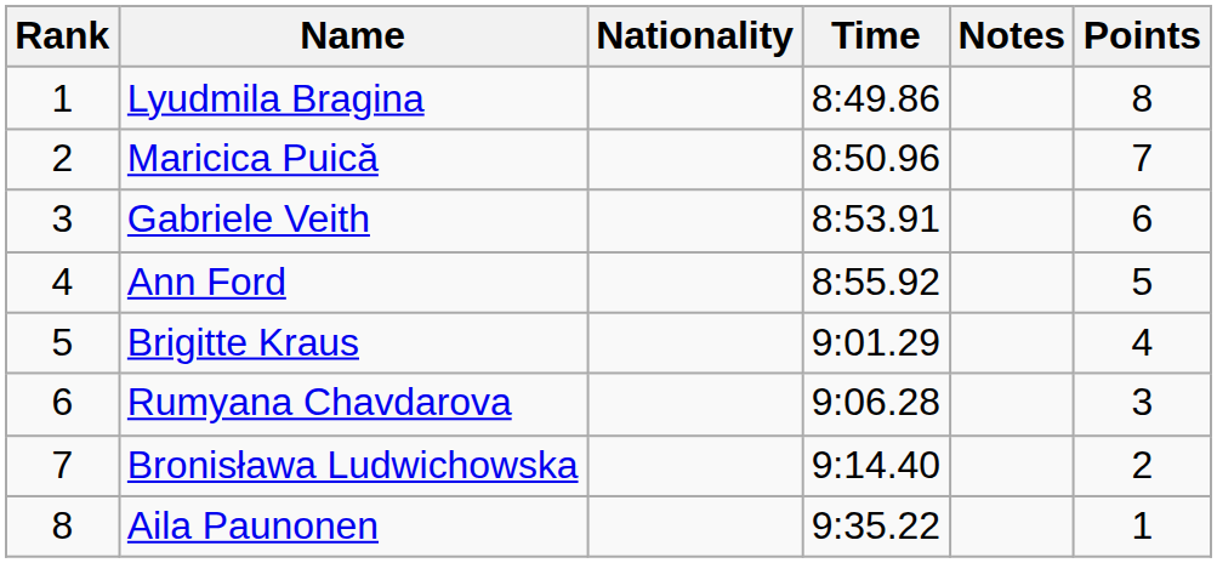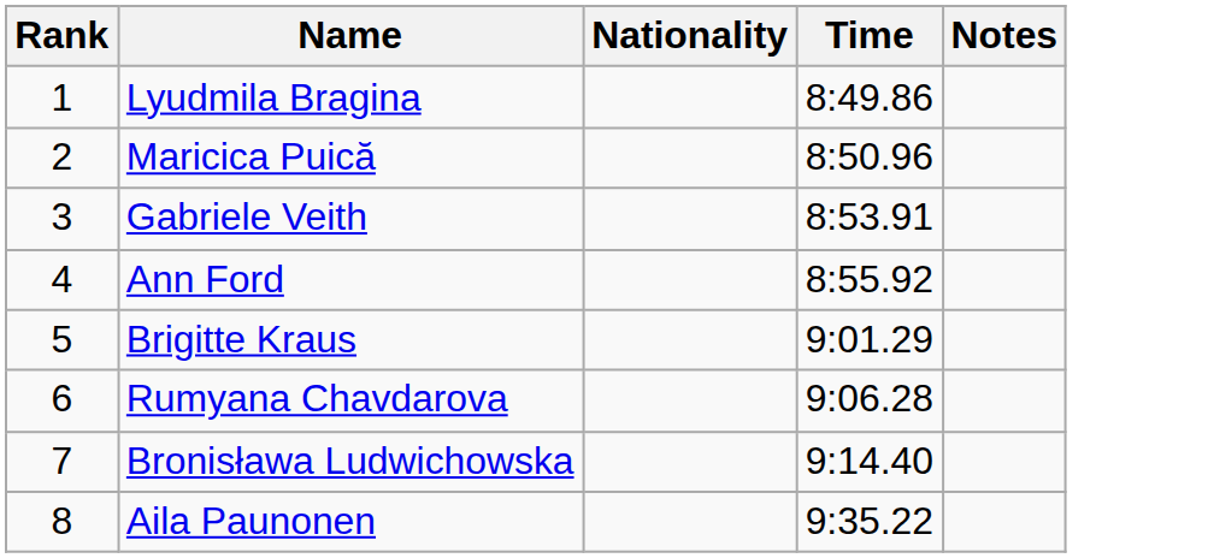- column: Points | 8 | 7 | 6 | 5 | 4 | 3 | 2 | 1
